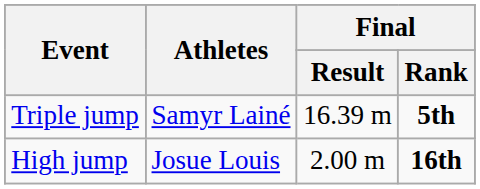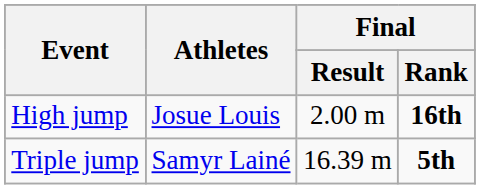rows swapped: High jump <-> Triple jump
